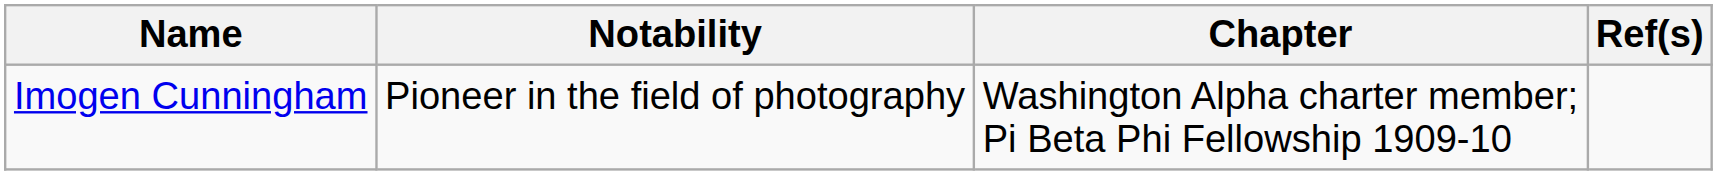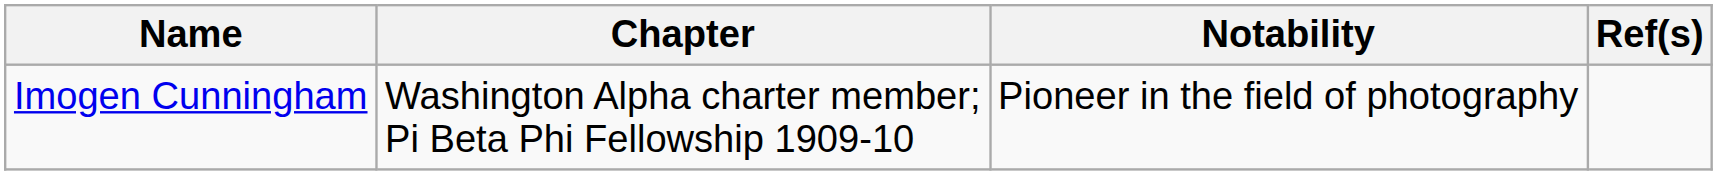columns swapped: Chapter <-> Notability
